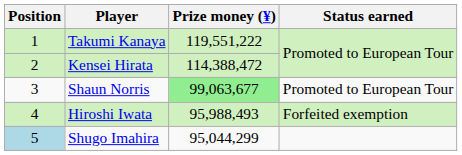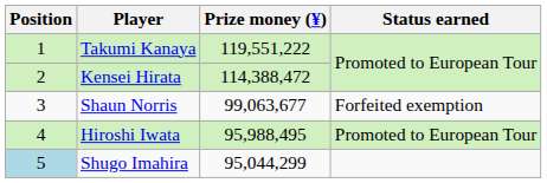Shaun Norris | Prize money (¥): lightgreen background -> no background
Shaun Norris | Status earned: Promoted to European Tour -> Forfeited exemption
Hiroshi Iwata | Prize money (¥): 95,988,493 -> 95,988,495
Hiroshi Iwata | Status earned: Forfeited exemption -> Promoted to European Tour
